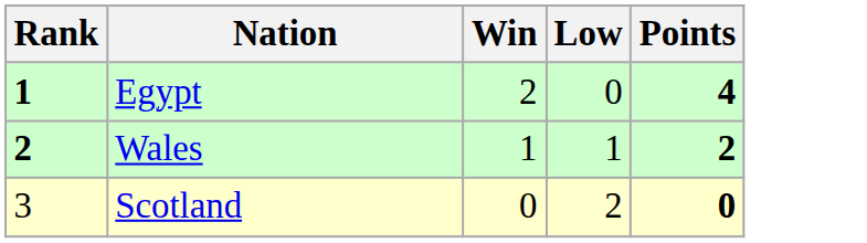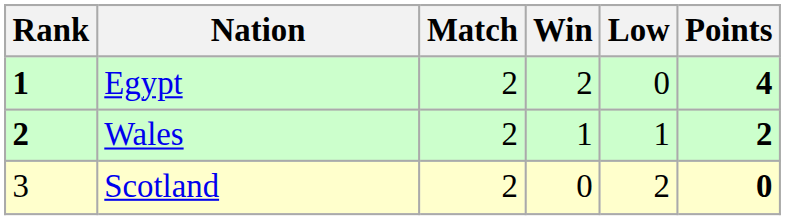+ column: Match | 2 | 2 | 2
